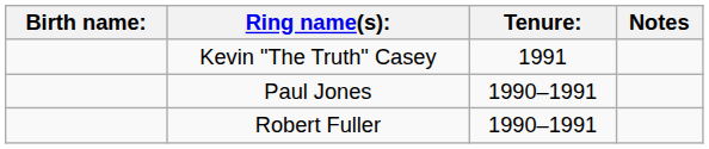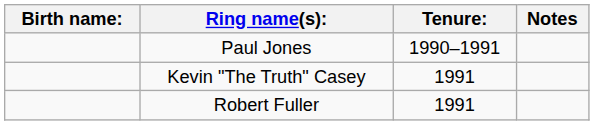rows swapped: Kevin "The Truth" Casey <-> Paul Jones
Robert Fuller | Tenure:: 1990–1991 -> 1991
